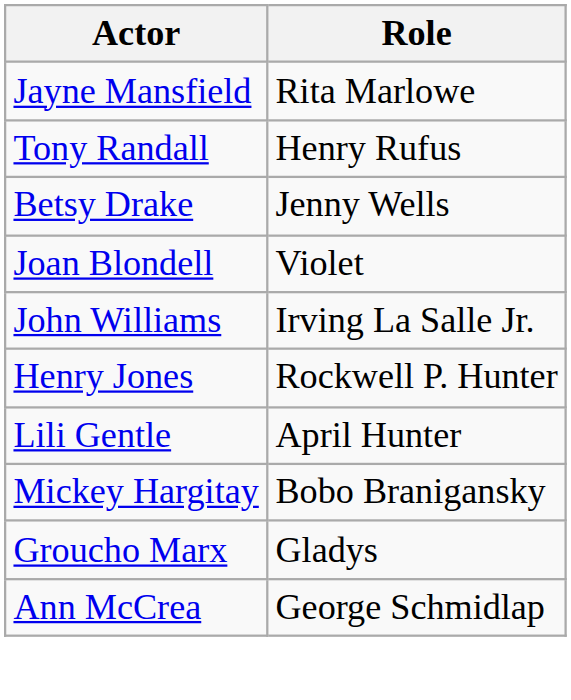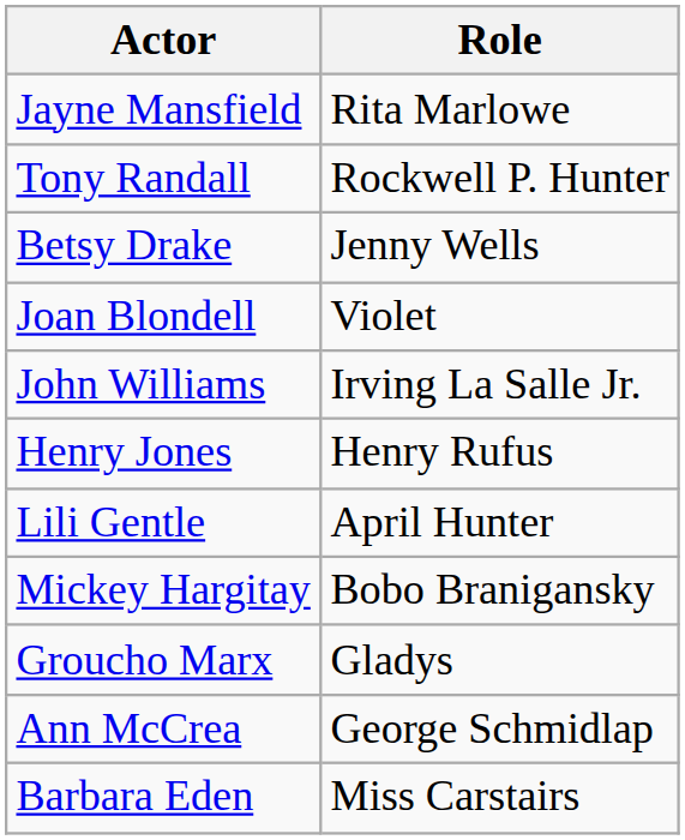Tony Randall | Role: Henry Rufus -> Rockwell P. Hunter
Henry Jones | Role: Rockwell P. Hunter -> Henry Rufus
+ row: Barbara Eden | Miss Carstairs
